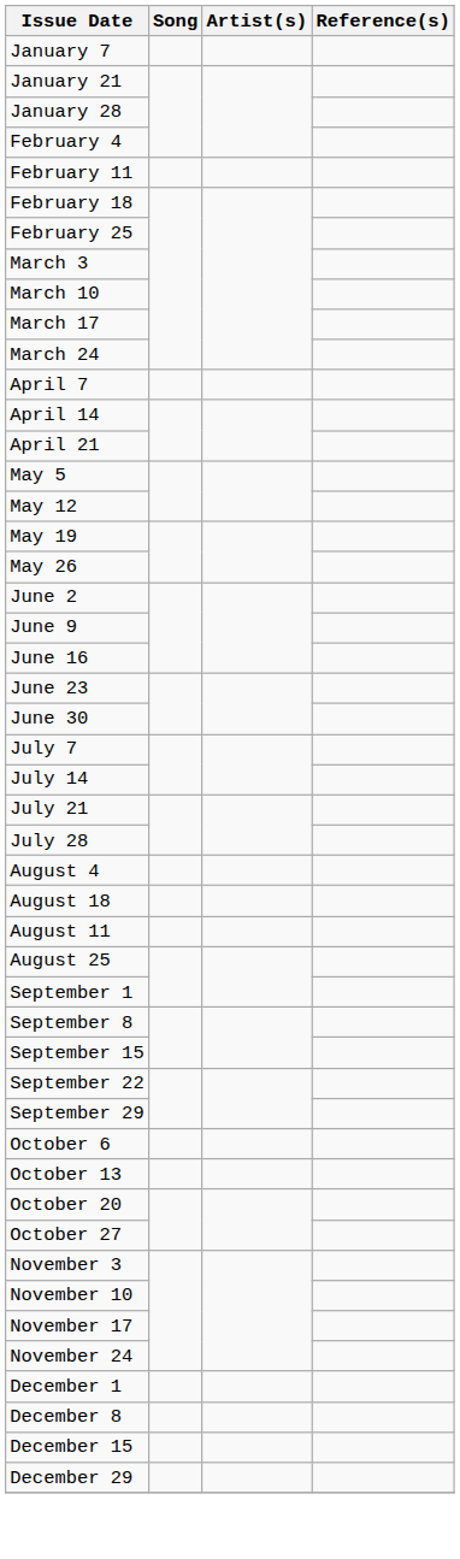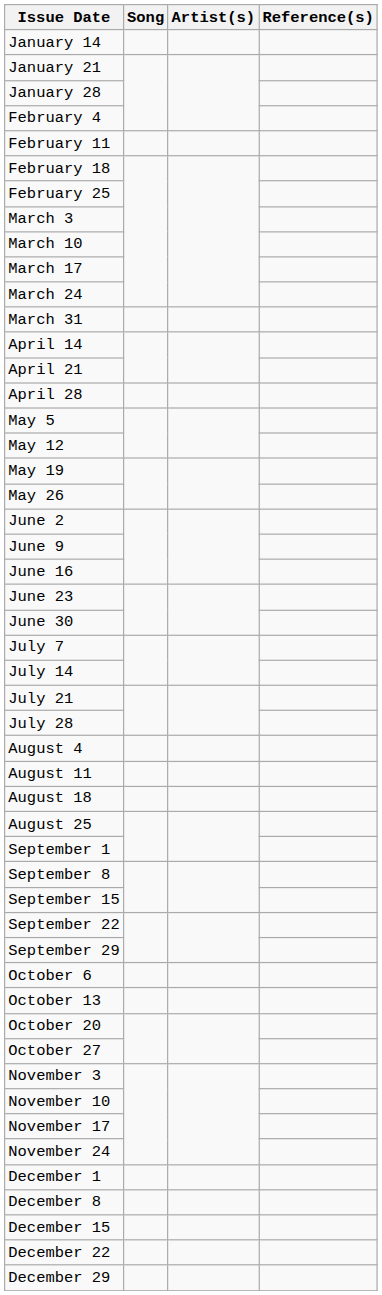- row: January 7
+ row: January 14
+ row: March 31
- row: April 7
+ row: April 28
rows swapped: August 11 <-> August 18
+ row: December 22
